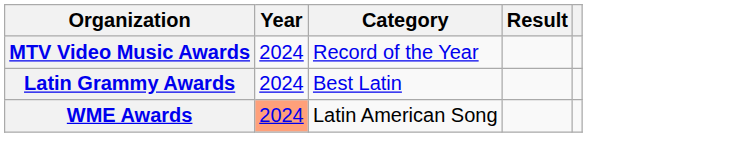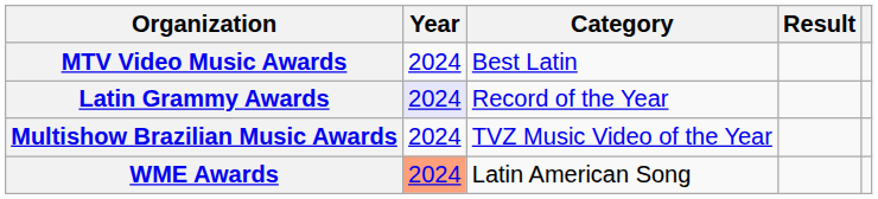MTV Video Music Awards | Category: Record of the Year -> Best Latin
Latin Grammy Awards | Year: no background -> lavender background
Latin Grammy Awards | Category: Best Latin -> Record of the Year
+ row: Multishow Brazilian Music Awards | 2024 | TVZ Music Video of the Year
